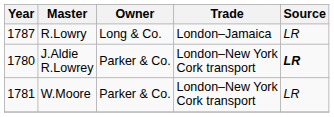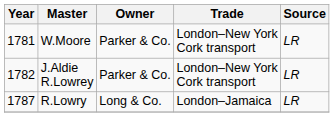rows swapped: W.Moore <-> R.Lowry
J.Aldie R.Lowrey | Year: 1780 -> 1782
J.Aldie R.Lowrey | Source: bold -> normal
